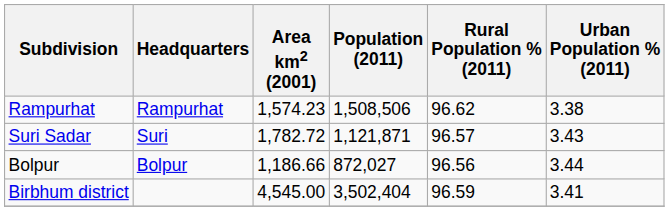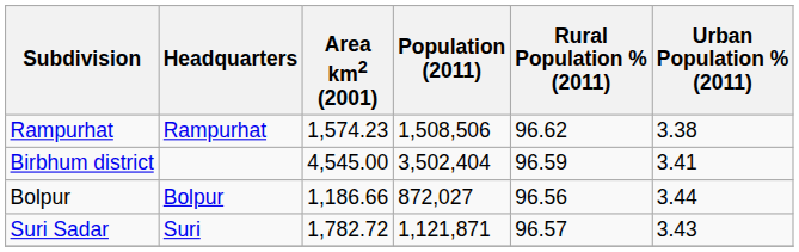rows swapped: Suri Sadar <-> Birbhum district
